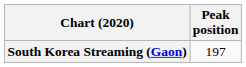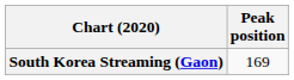South Korea Streaming (Gaon) | Peak position: 197 -> 169
